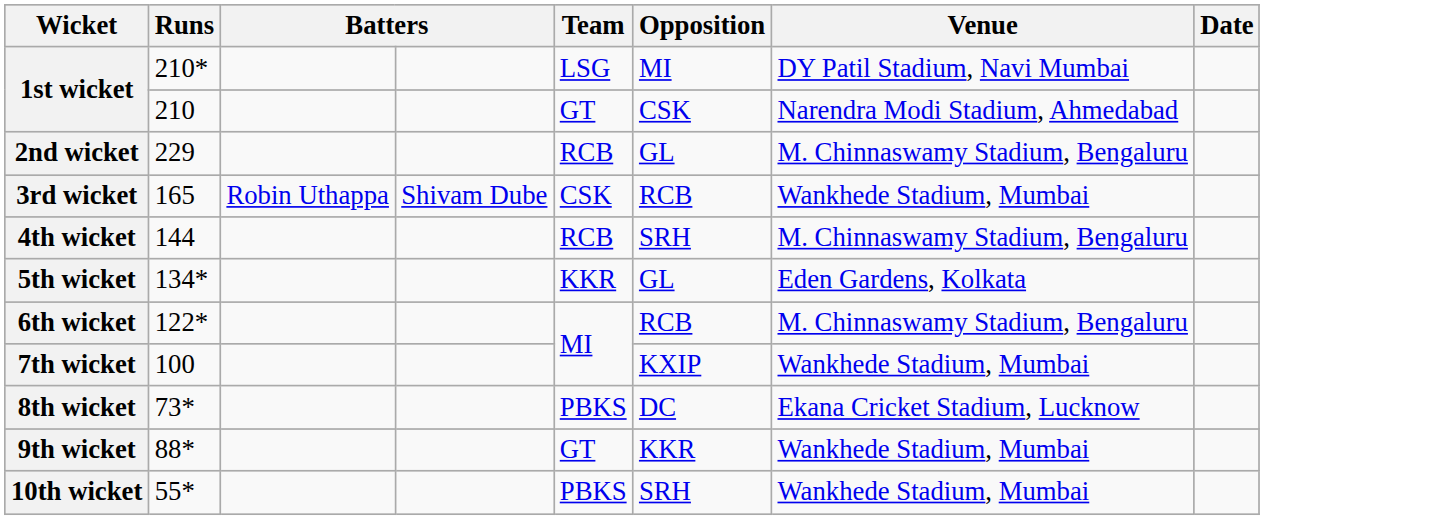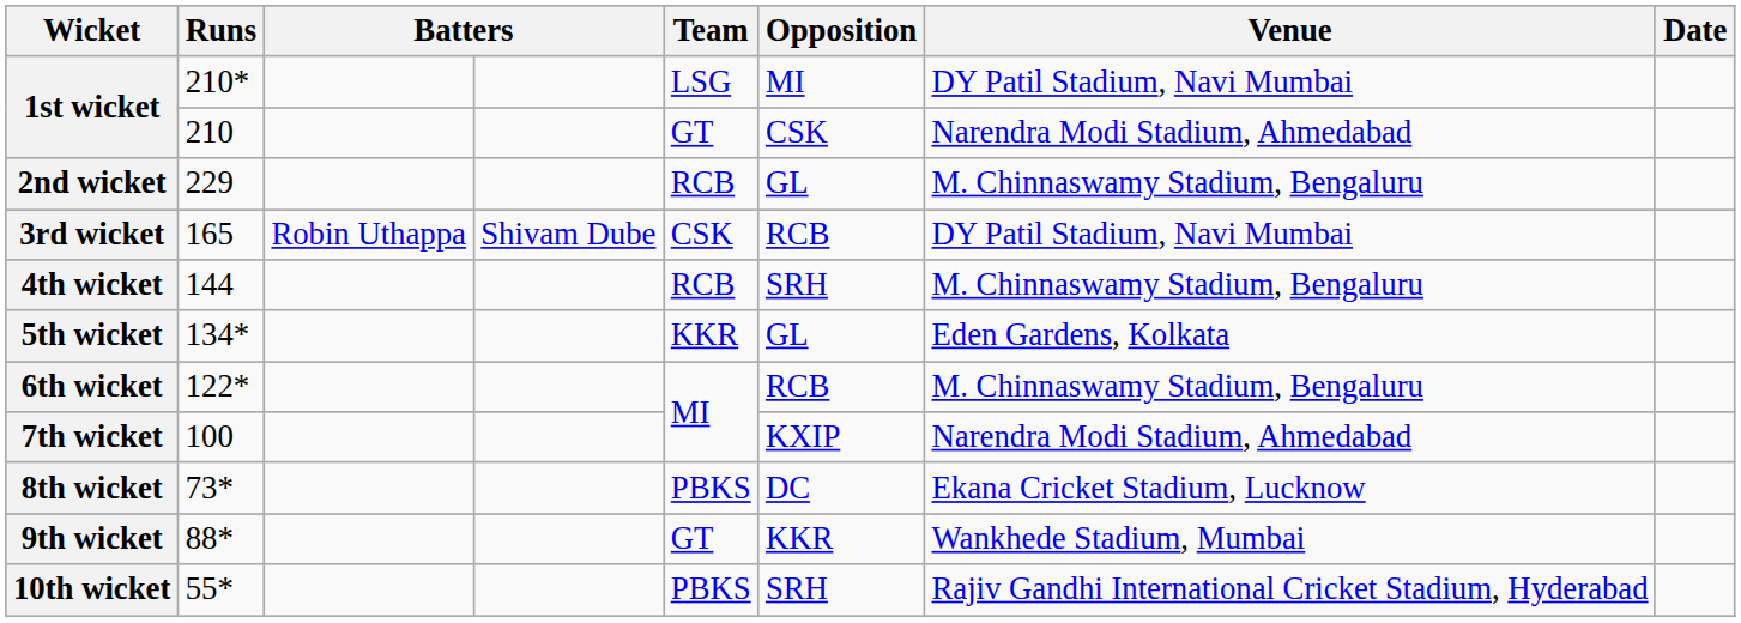3rd wicket | Venue: Wankhede Stadium, Mumbai -> DY Patil Stadium, Navi Mumbai
7th wicket | Venue: Wankhede Stadium, Mumbai -> Narendra Modi Stadium, Ahmedabad
10th wicket | Venue: Wankhede Stadium, Mumbai -> Rajiv Gandhi International Cricket Stadium, Hyderabad
